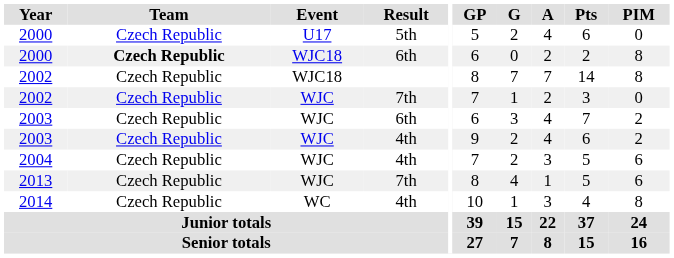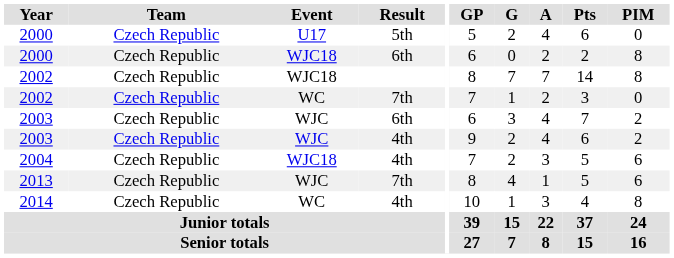2000 / 6th | Team: bold -> normal
2002 / 7th | Event: WJC -> WC
2004 | Event: WJC -> WJC18
